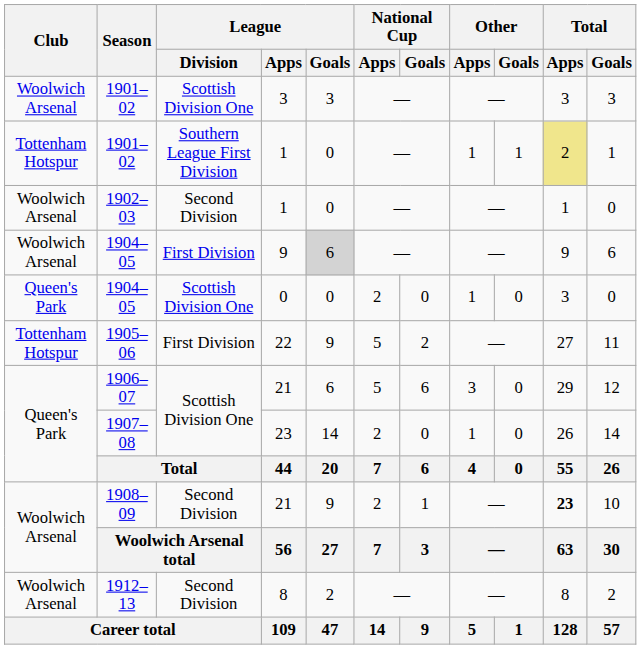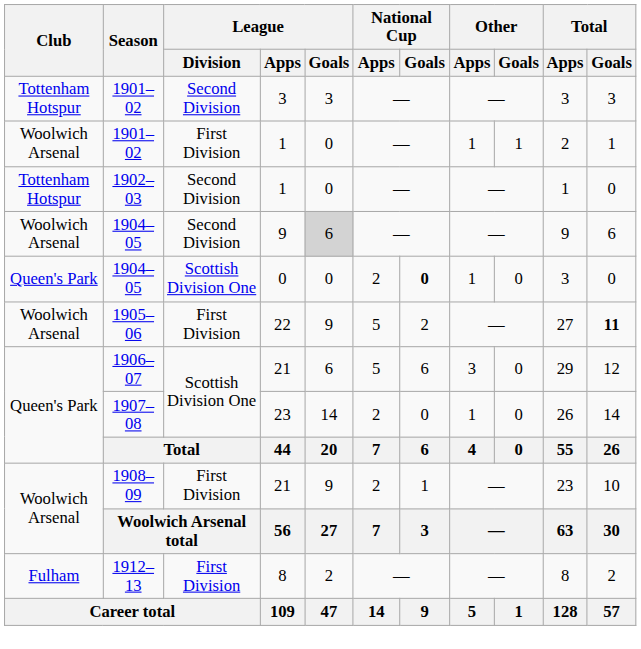1901–02 / 3 | Club: Woolwich Arsenal -> Tottenham Hotspur
1901–02 / 3 | League / Division: Scottish Division One -> Second Division
1901–02 / 1 | Club: Tottenham Hotspur -> Woolwich Arsenal
1901–02 / 1 | League / Division: Southern League First Division -> First Division
1901–02 / 1 | Total / Apps: khaki background -> no background
1902–03 | Club: Woolwich Arsenal -> Tottenham Hotspur
1904–05 / 9 | League / Division: First Division -> Second Division
1904–05 / 0 | National Cup / Goals: normal -> bold
1905–06 | Club: Tottenham Hotspur -> Woolwich Arsenal
1905–06 | Total / Goals: normal -> bold
1908–09 | League / Division: Second Division -> First Division
1908–09 | Total / Apps: bold -> normal
1912–13 | Club: Woolwich Arsenal -> Fulham
1912–13 | League / Division: Second Division -> First Division
